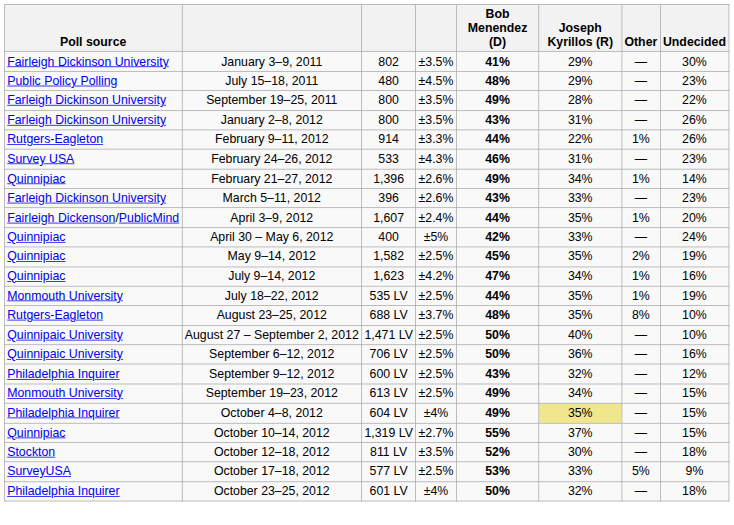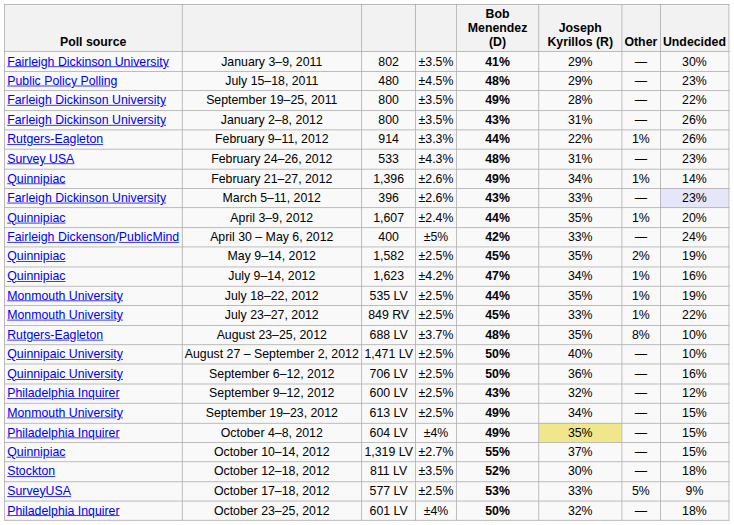February 24–26, 2012 | Bob Menendez (D): 46% -> 48%
March 5–11, 2012 | Undecided: no background -> lavender background
April 3–9, 2012 | Poll source: Fairleigh Dickenson/PublicMind -> Quinnipiac
April 30 – May 6, 2012 | Poll source: Quinnipiac -> Fairleigh Dickenson/PublicMind
+ row: Monmouth University | July 23–27, 2012 | 849 RV | ±2.5% | 45% | 33% | 1% | 22%
